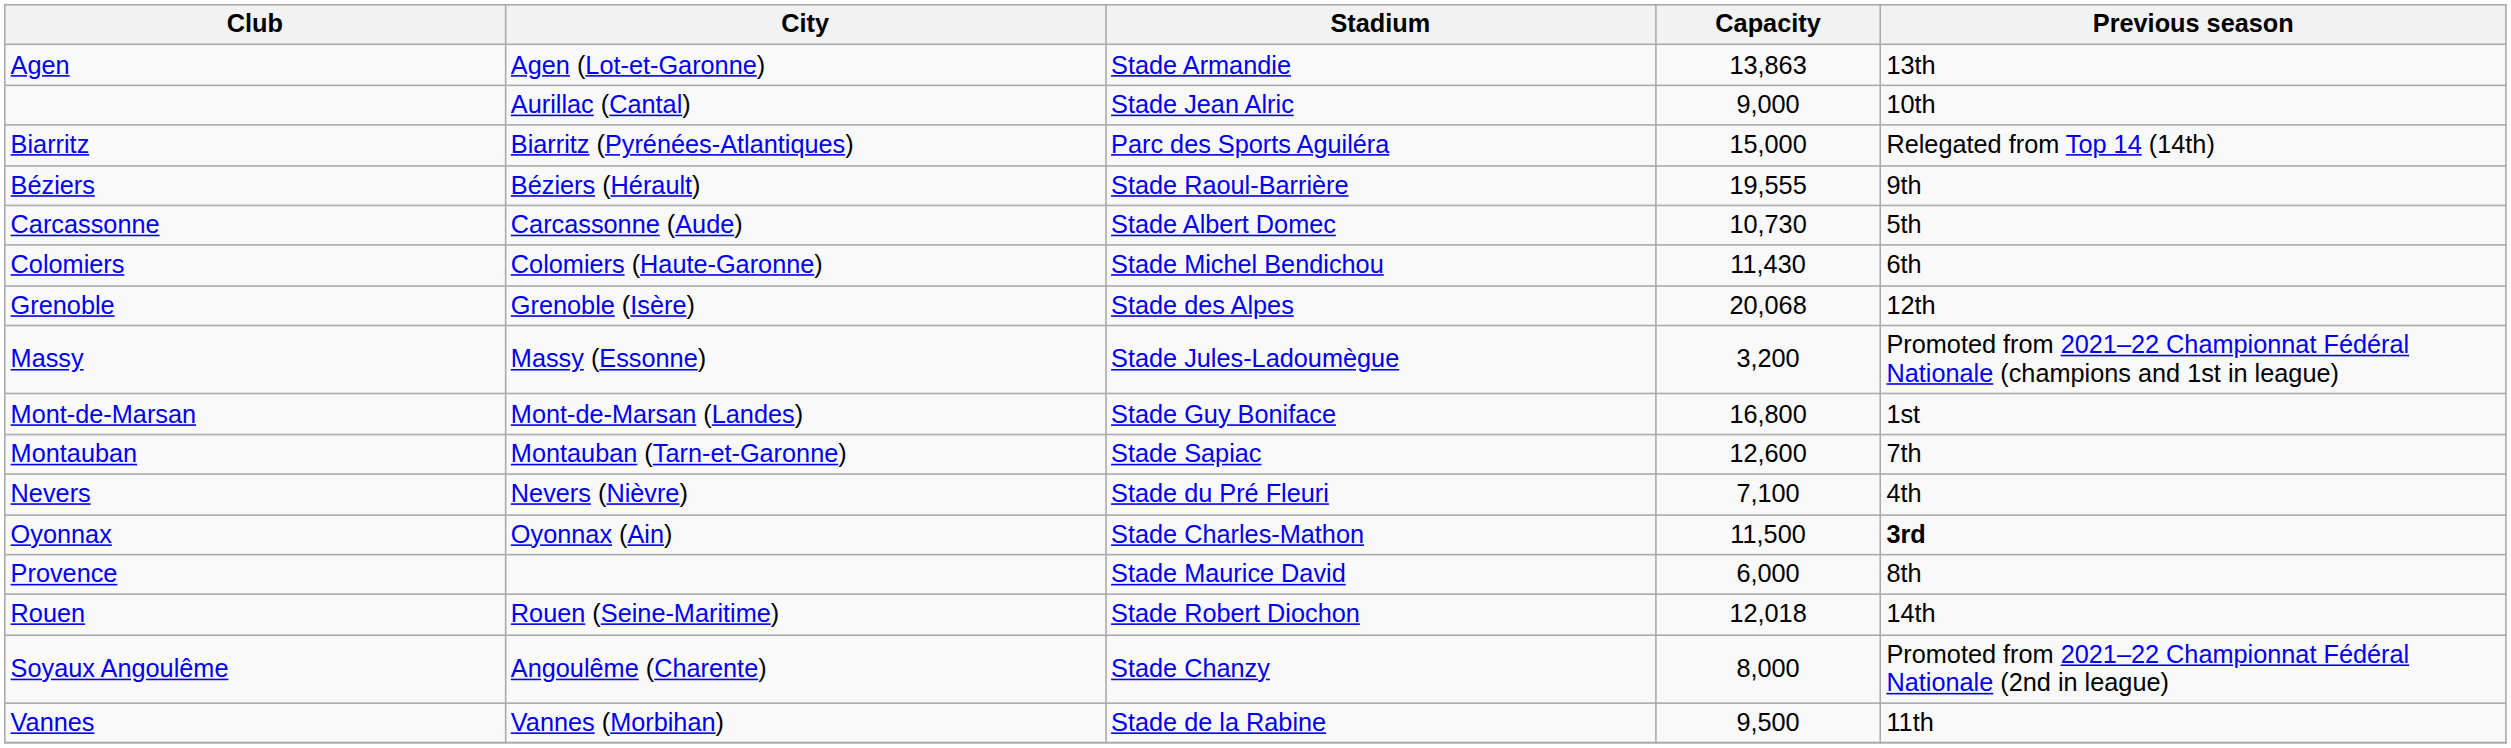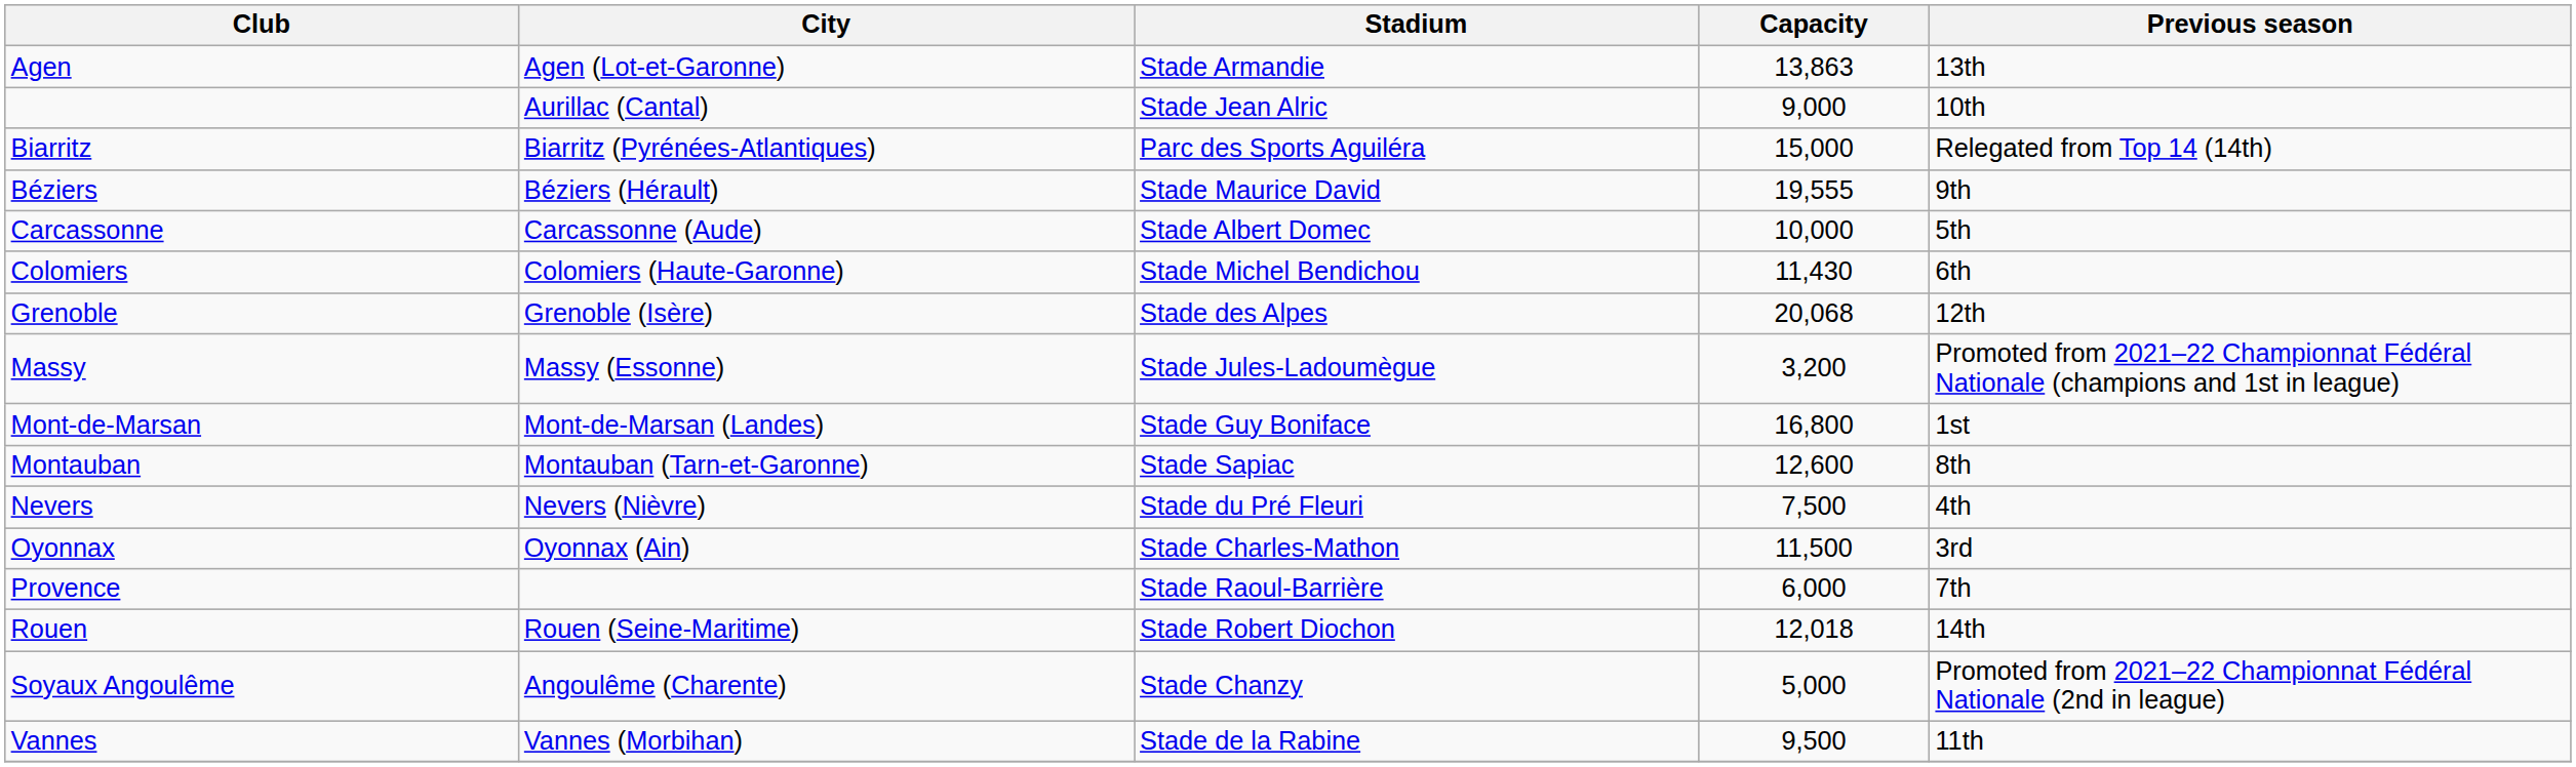Béziers | Stadium: Stade Raoul-Barrière -> Stade Maurice David
Carcassonne | Capacity: 10,730 -> 10,000
Montauban | Previous season: 7th -> 8th
Nevers | Capacity: 7,100 -> 7,500
Oyonnax | Previous season: bold -> normal
Provence | Stadium: Stade Maurice David -> Stade Raoul-Barrière
Provence | Previous season: 8th -> 7th
Soyaux Angoulême | Capacity: 8,000 -> 5,000
